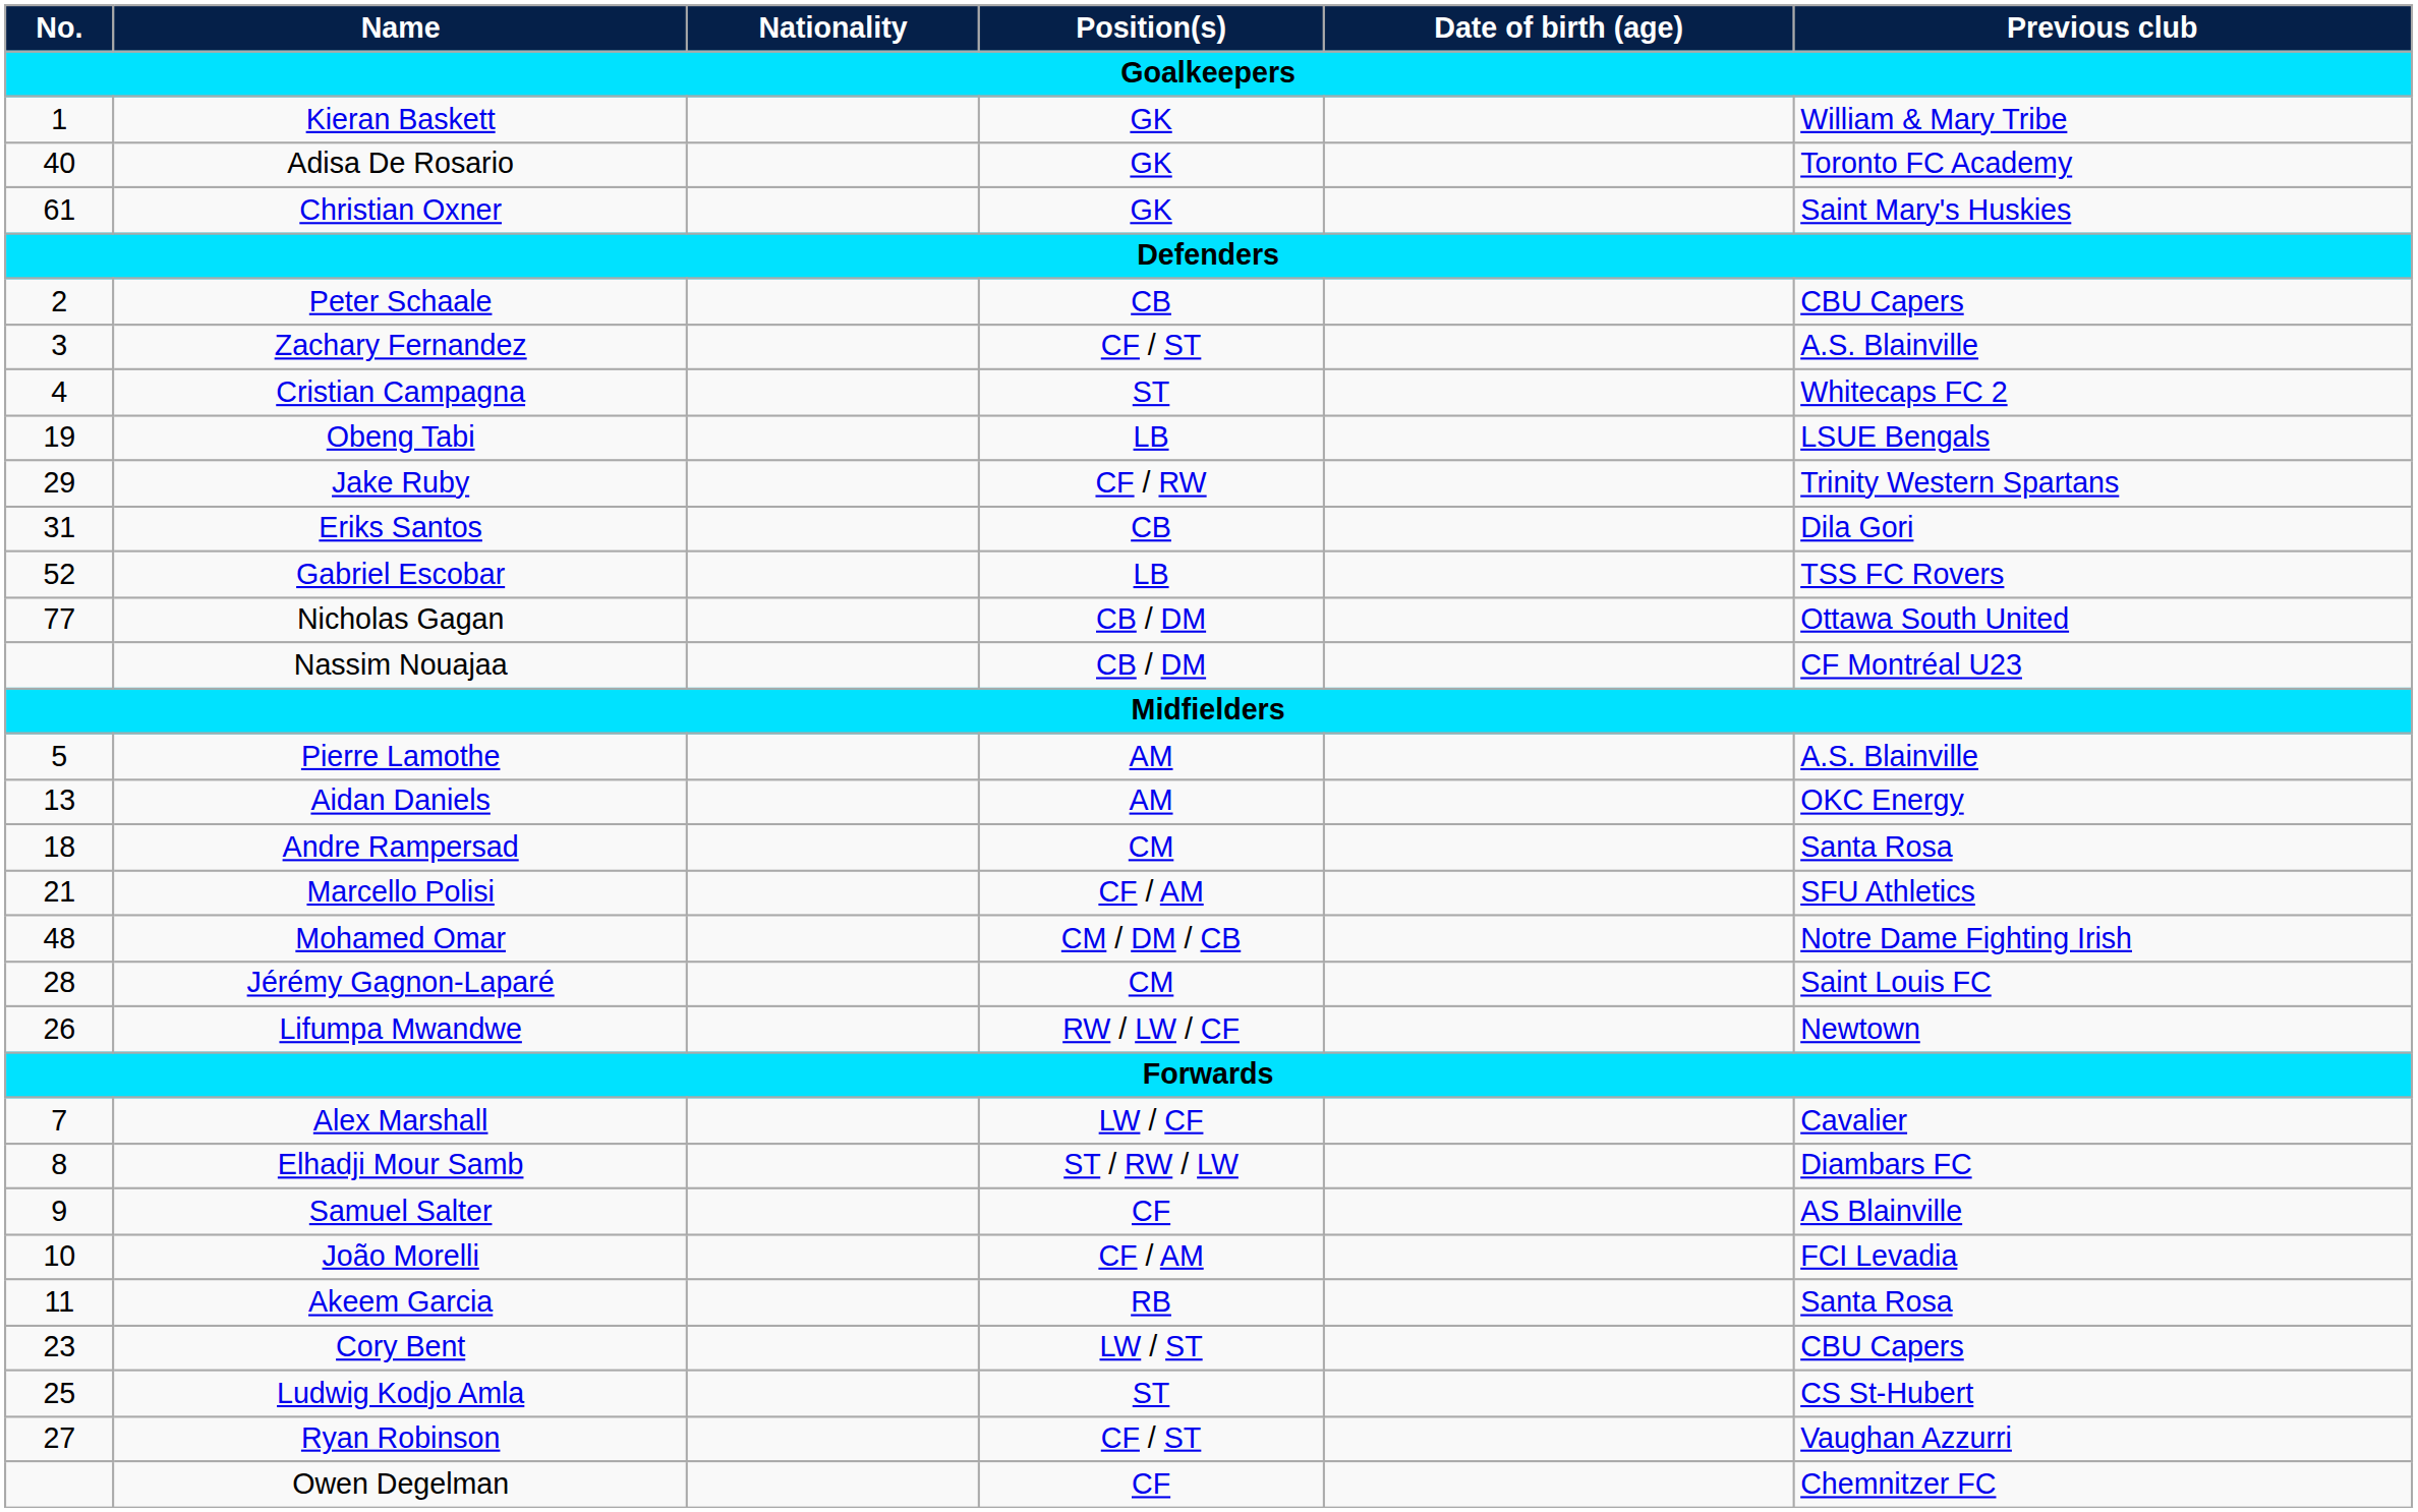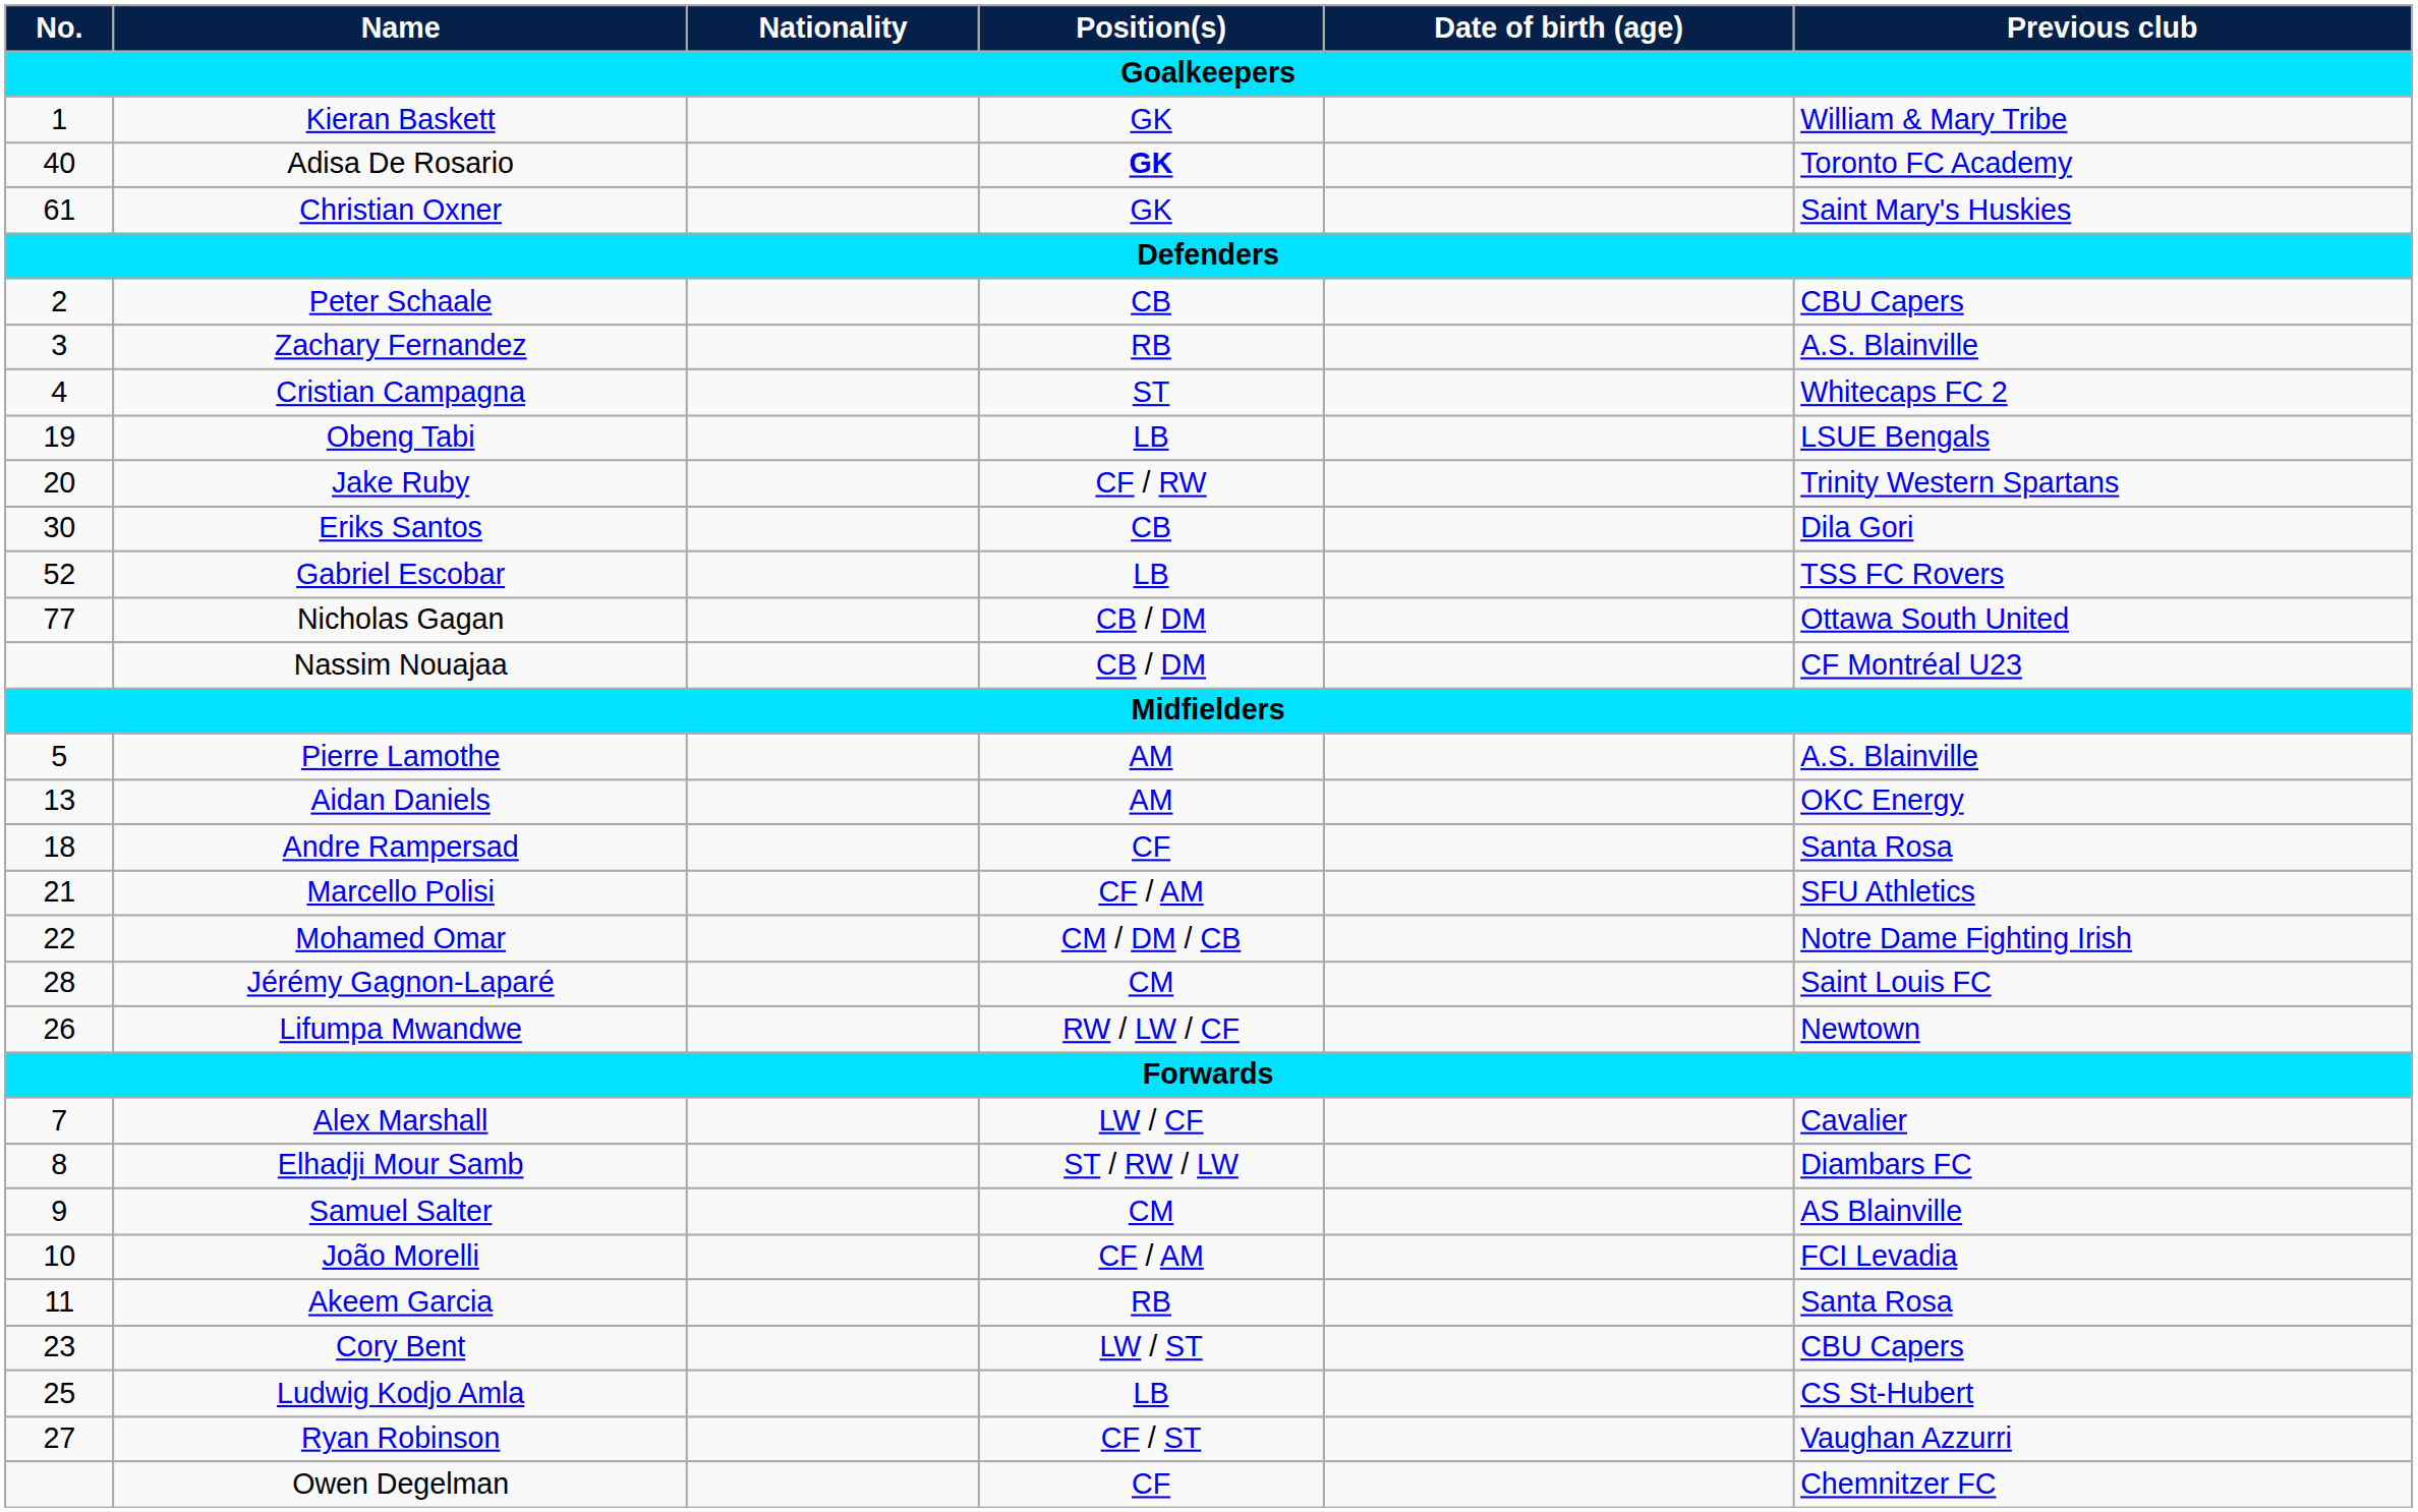Adisa De Rosario | Position(s): normal -> bold
Zachary Fernandez | Position(s): CF / ST -> RB
Jake Ruby | No.: 29 -> 20
Eriks Santos | No.: 31 -> 30
Andre Rampersad | Position(s): CM -> CF
Mohamed Omar | No.: 48 -> 22
Samuel Salter | Position(s): CF -> CM
Ludwig Kodjo Amla | Position(s): ST -> LB
